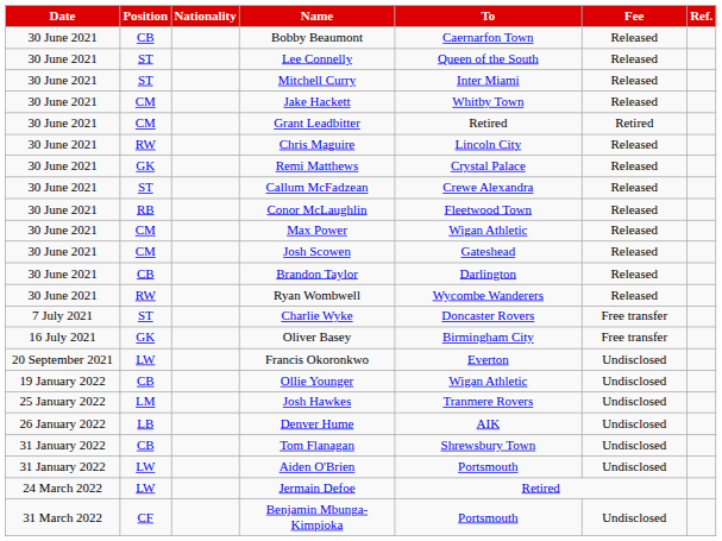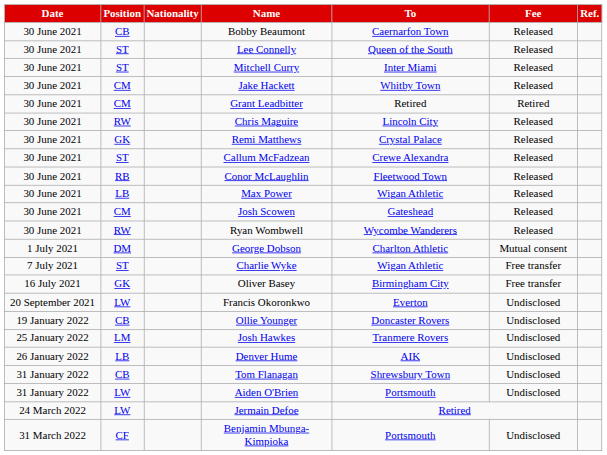Max Power | Position: CM -> LB
- row: 30 June 2021 | CB | Brandon Taylor | Darlington | Released
+ row: 1 July 2021 | DM | George Dobson | Charlton Athletic | Mutual consent
Charlie Wyke | To: Doncaster Rovers -> Wigan Athletic
Ollie Younger | To: Wigan Athletic -> Doncaster Rovers
